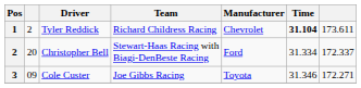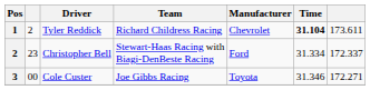Christopher Bell | column 2: 20 -> 23
Cole Custer | column 2: 09 -> 00
